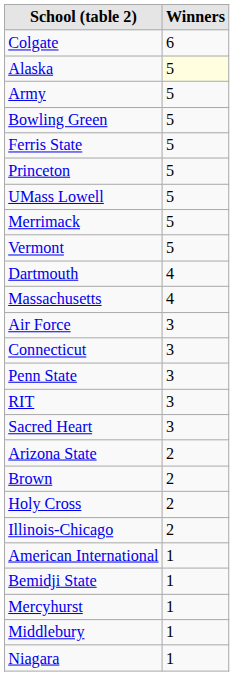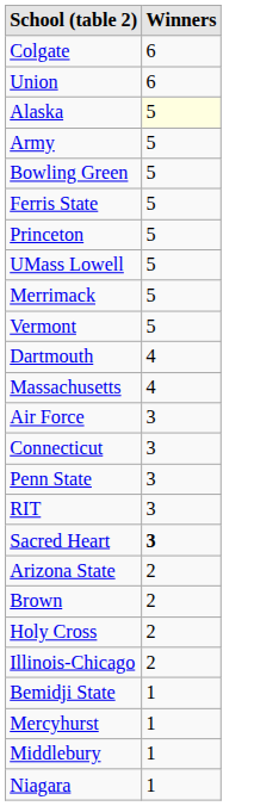+ row: Union | 6
Sacred Heart | Winners: normal -> bold
- row: American International | 1
